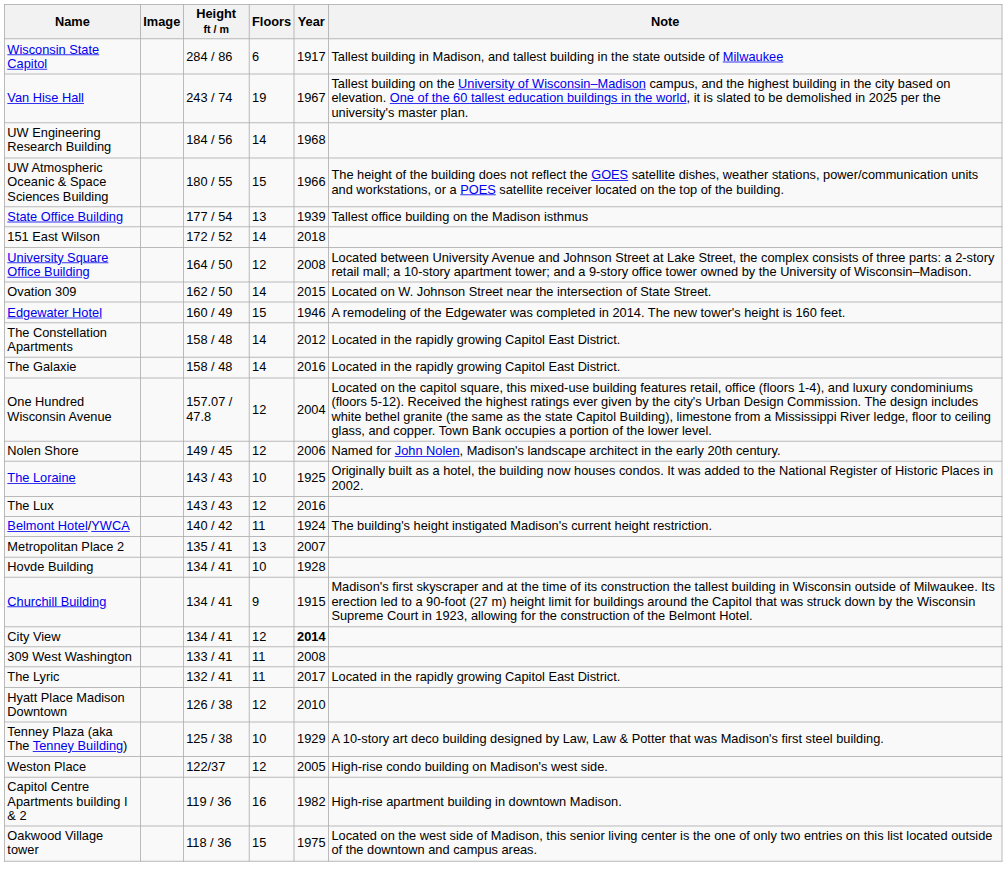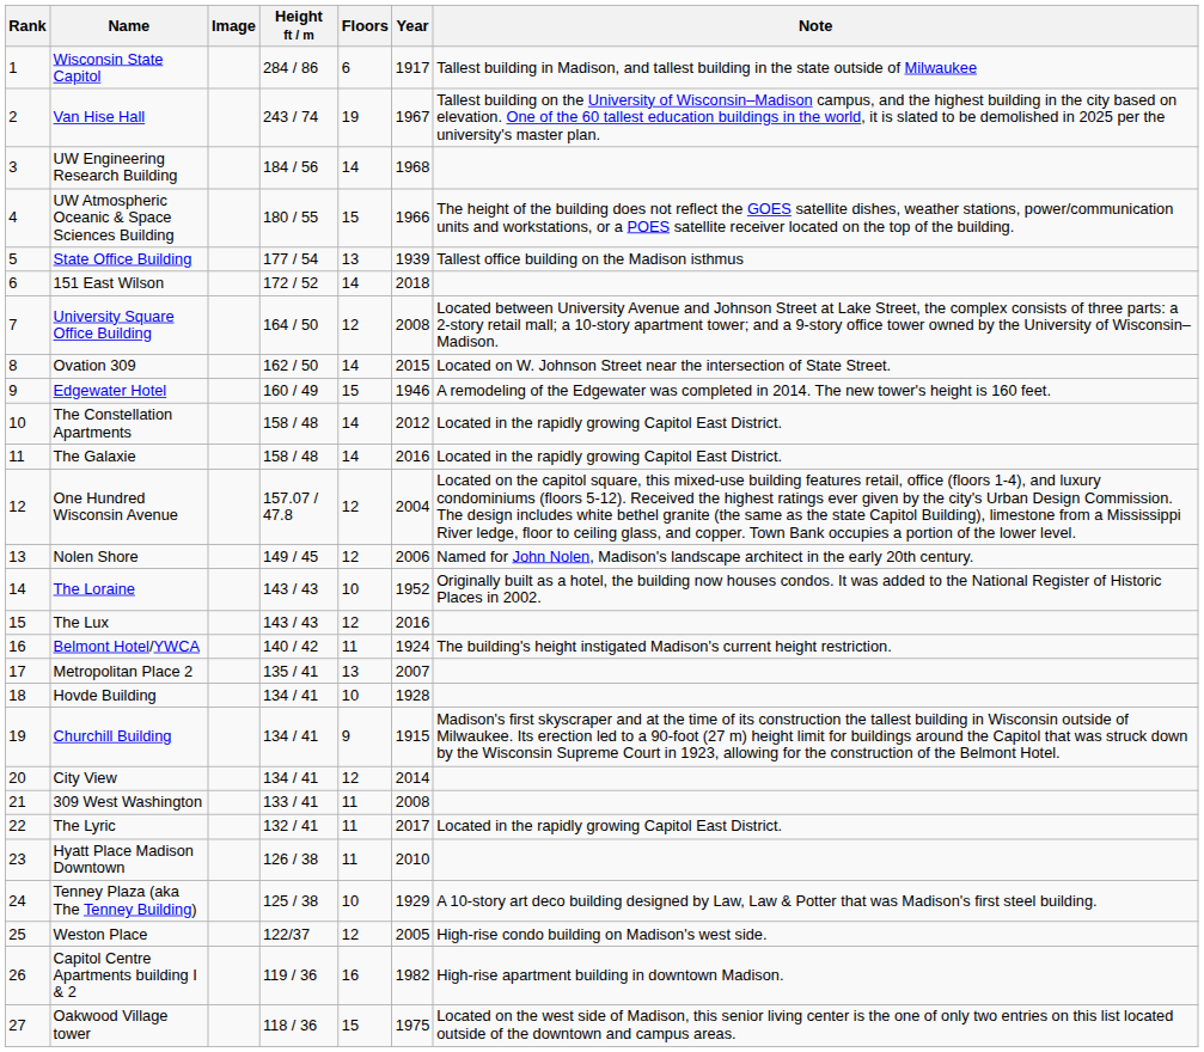+ column: Rank | 1 | 2 | 3 | 4 | 5 | 6 | 7 | 8 | 9 | 10 | 11 | 12 | 13 | 14 | 15 | 16 | 17 | 18 | 19 | 20 | 21 | 22 | 23 | 24 | 25 | 26 | 27
The Loraine | Year: 1925 -> 1952
City View | Year: bold -> normal
Hyatt Place Madison Downtown | Floors: 12 -> 11
